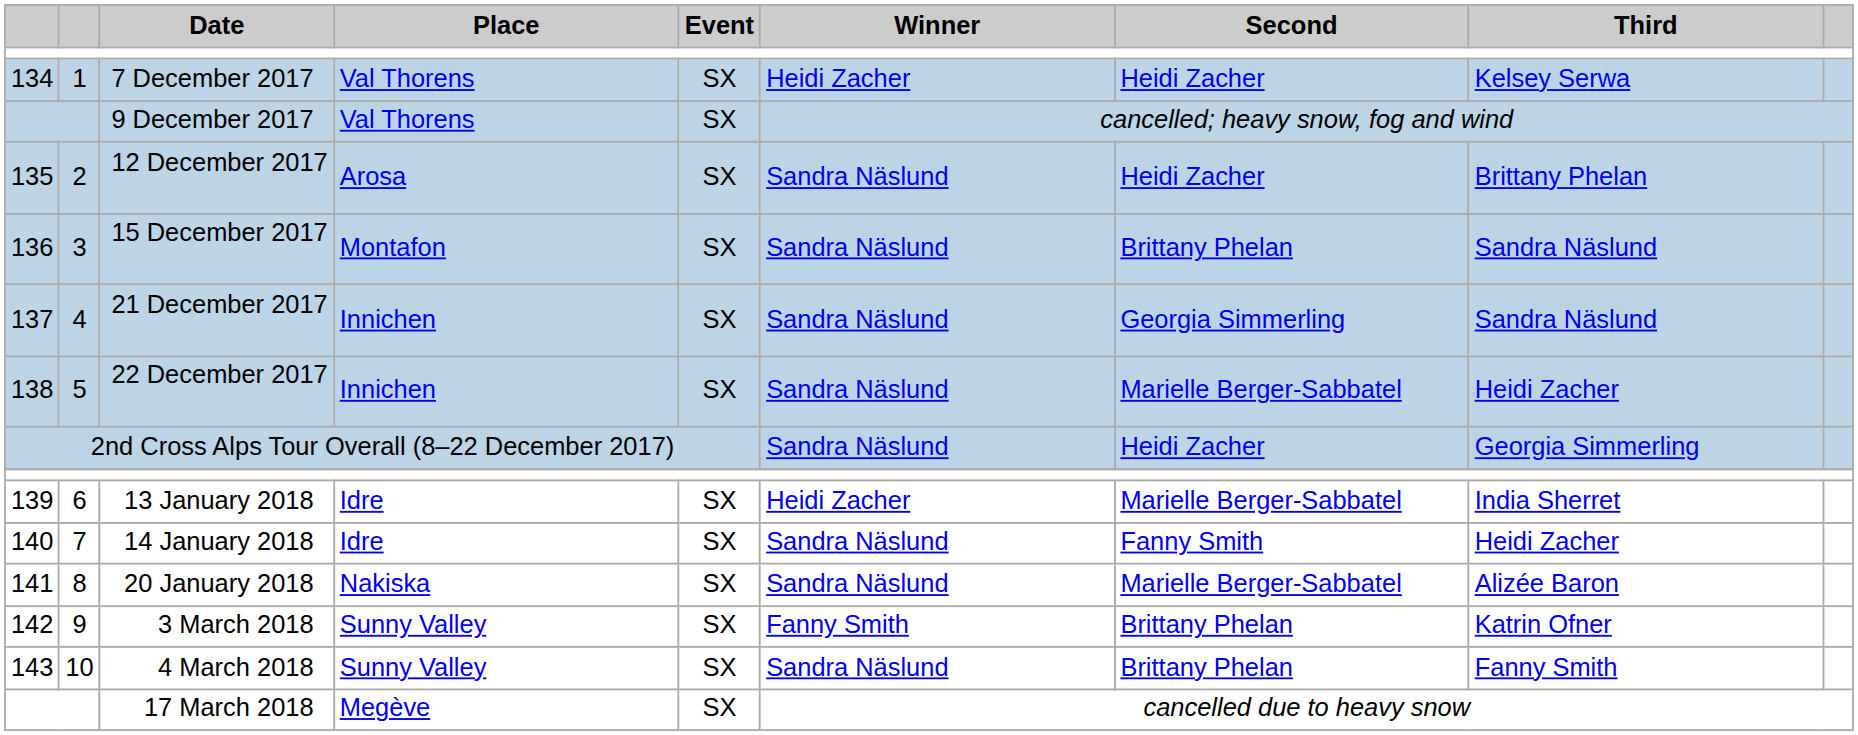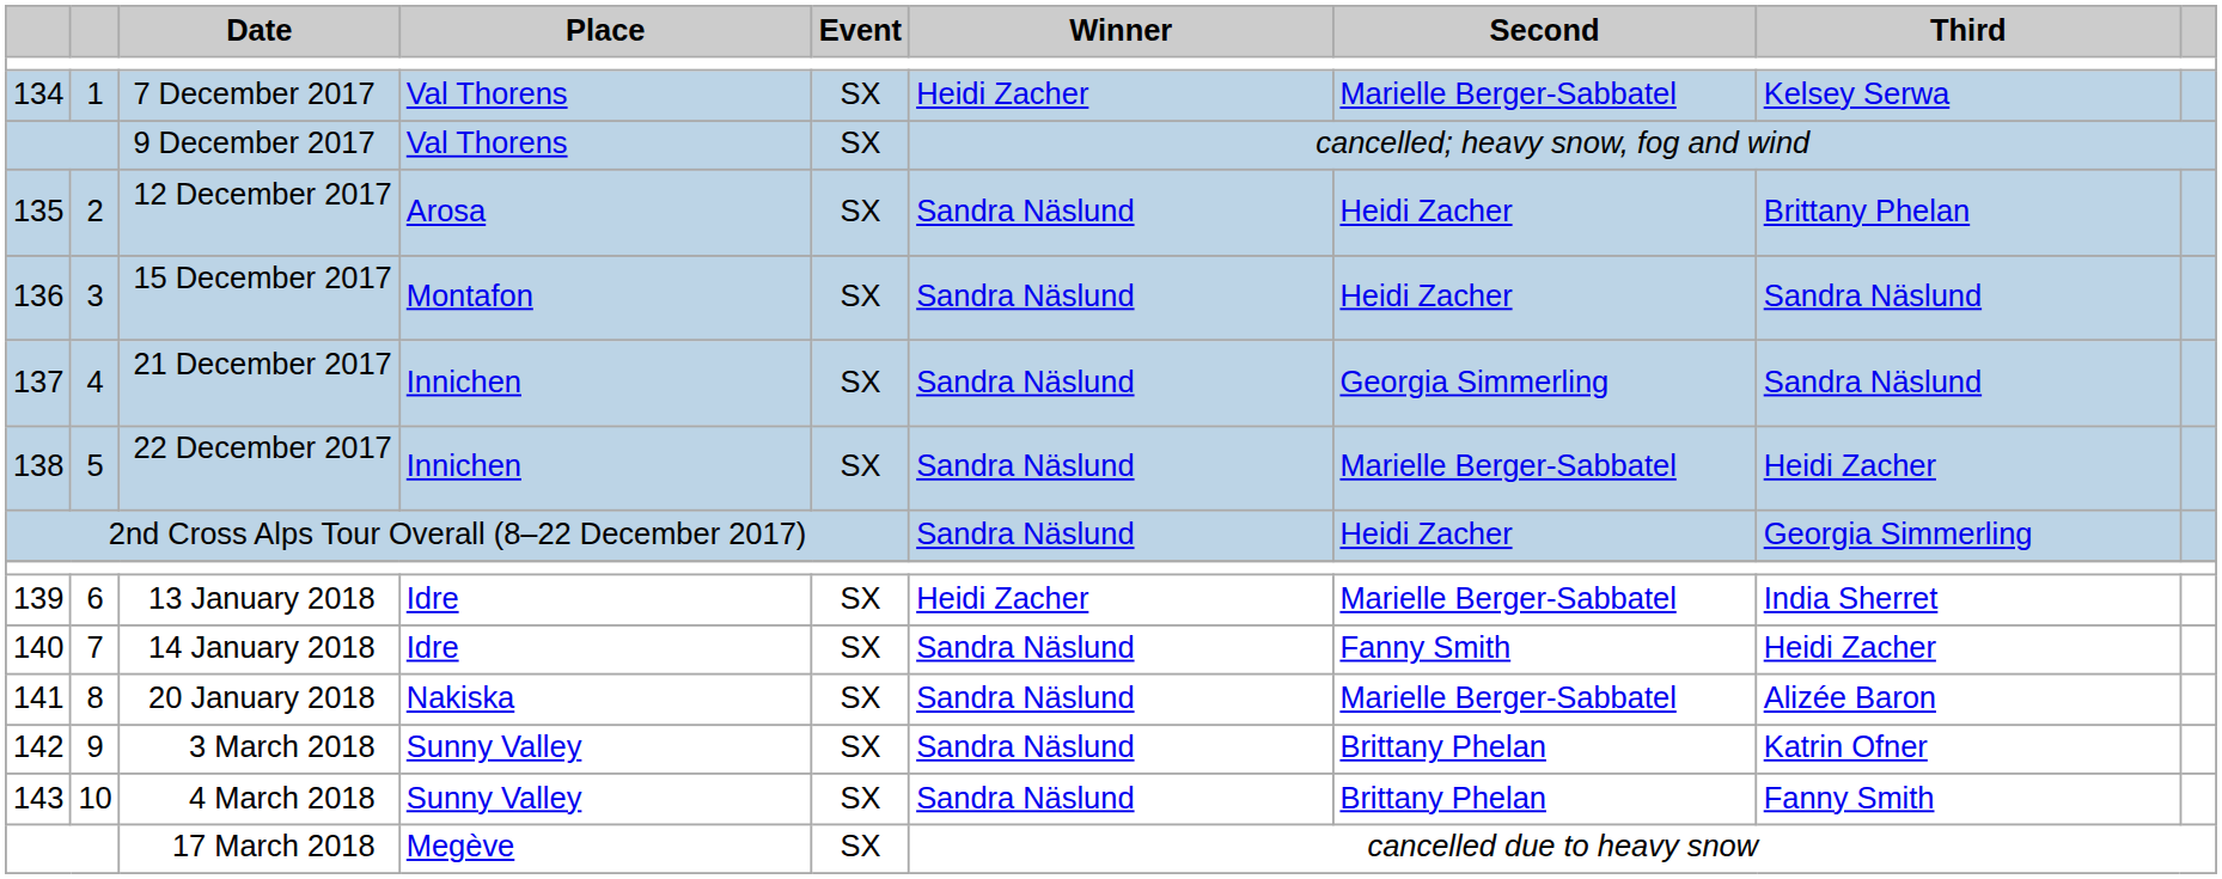7 December 2017 | Second: Heidi Zacher -> Marielle Berger-Sabbatel
15 December 2017 | Second: Brittany Phelan -> Heidi Zacher
3 March 2018 | Winner: Fanny Smith -> Sandra Näslund
